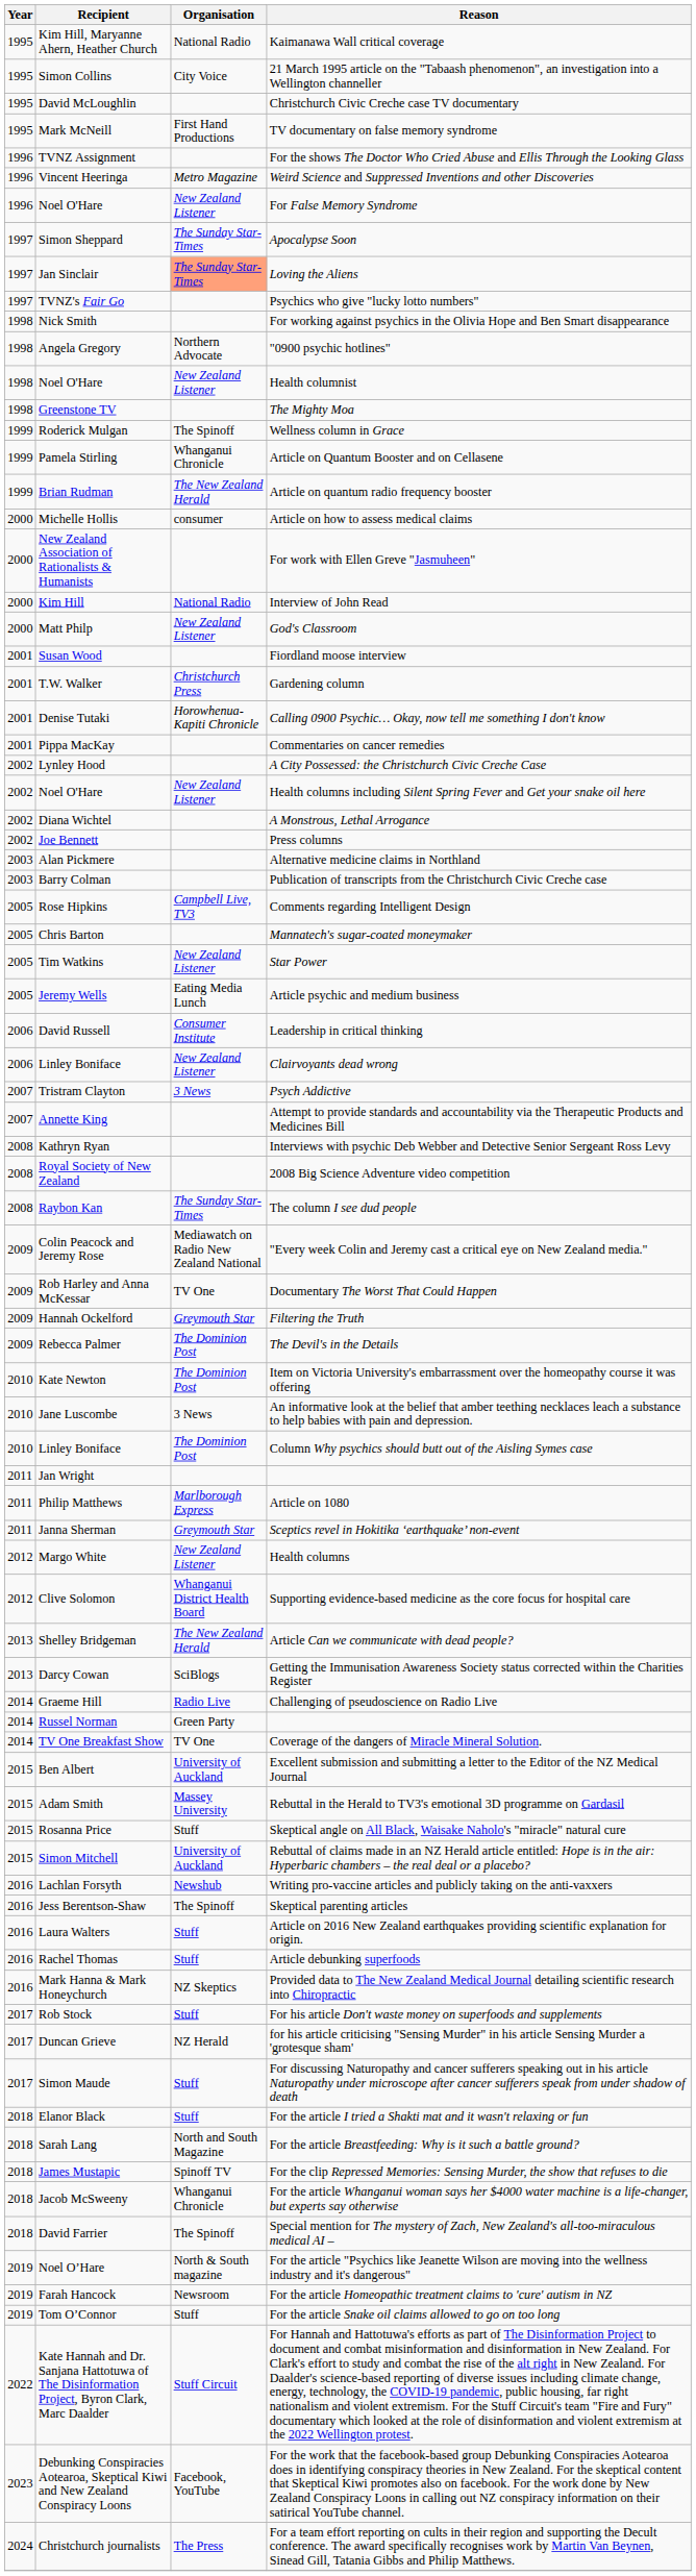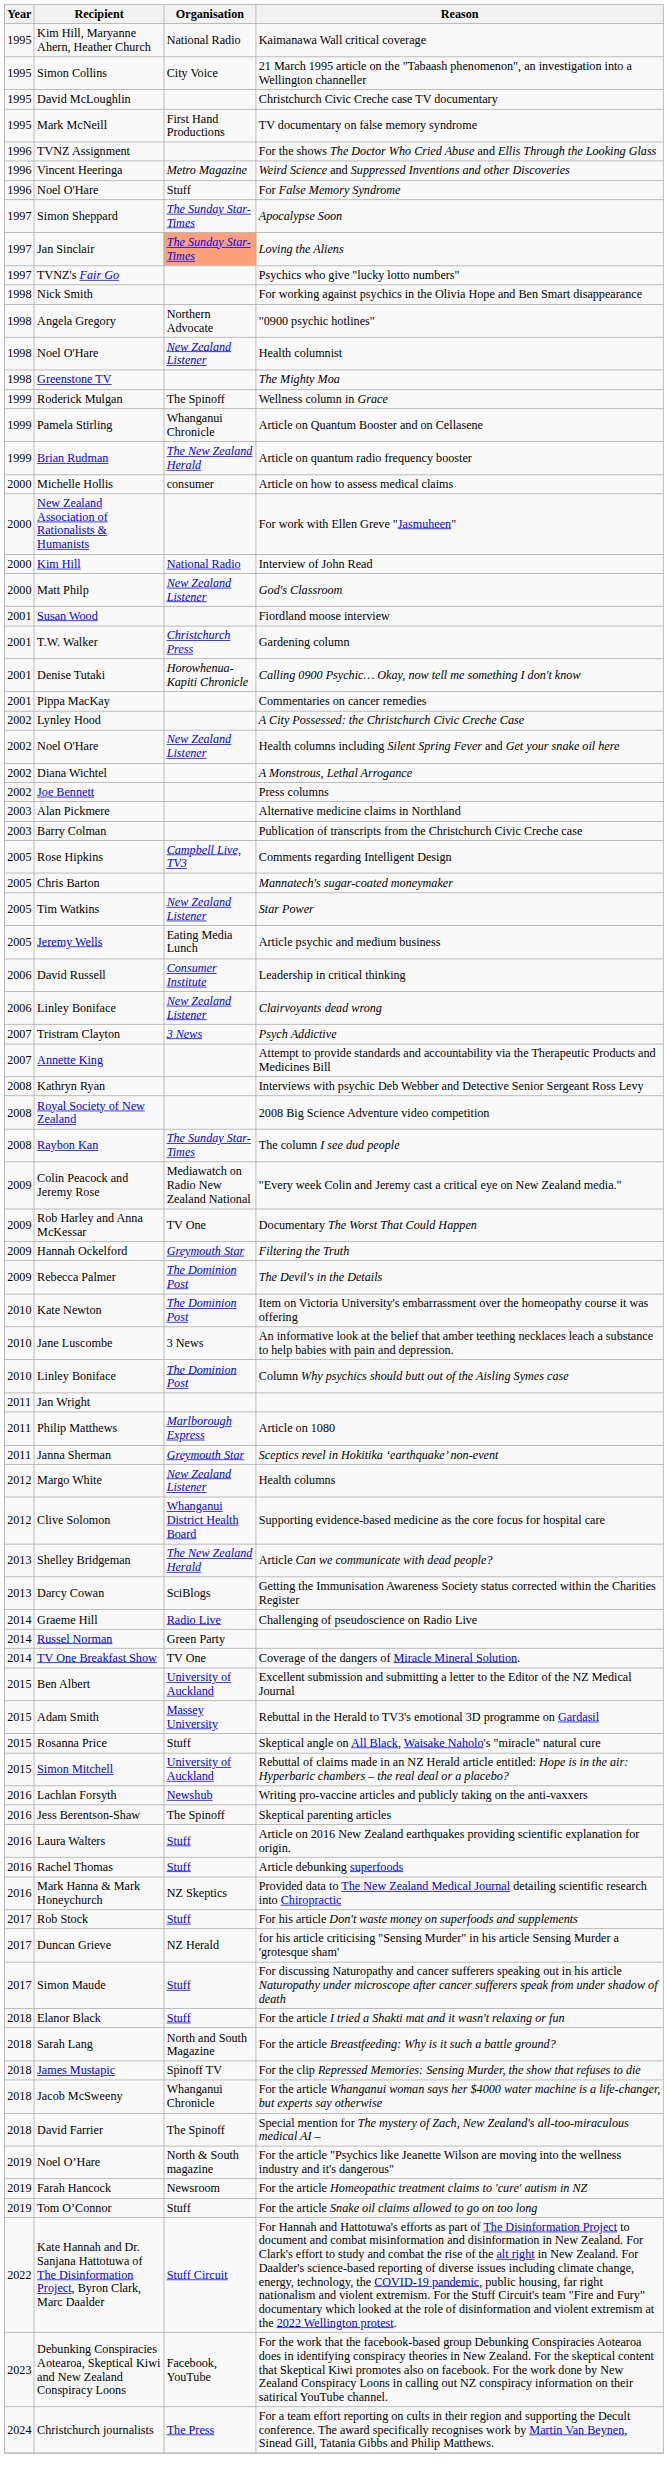For False Memory Syndrome | Organisation: New Zealand Listener -> Stuff
